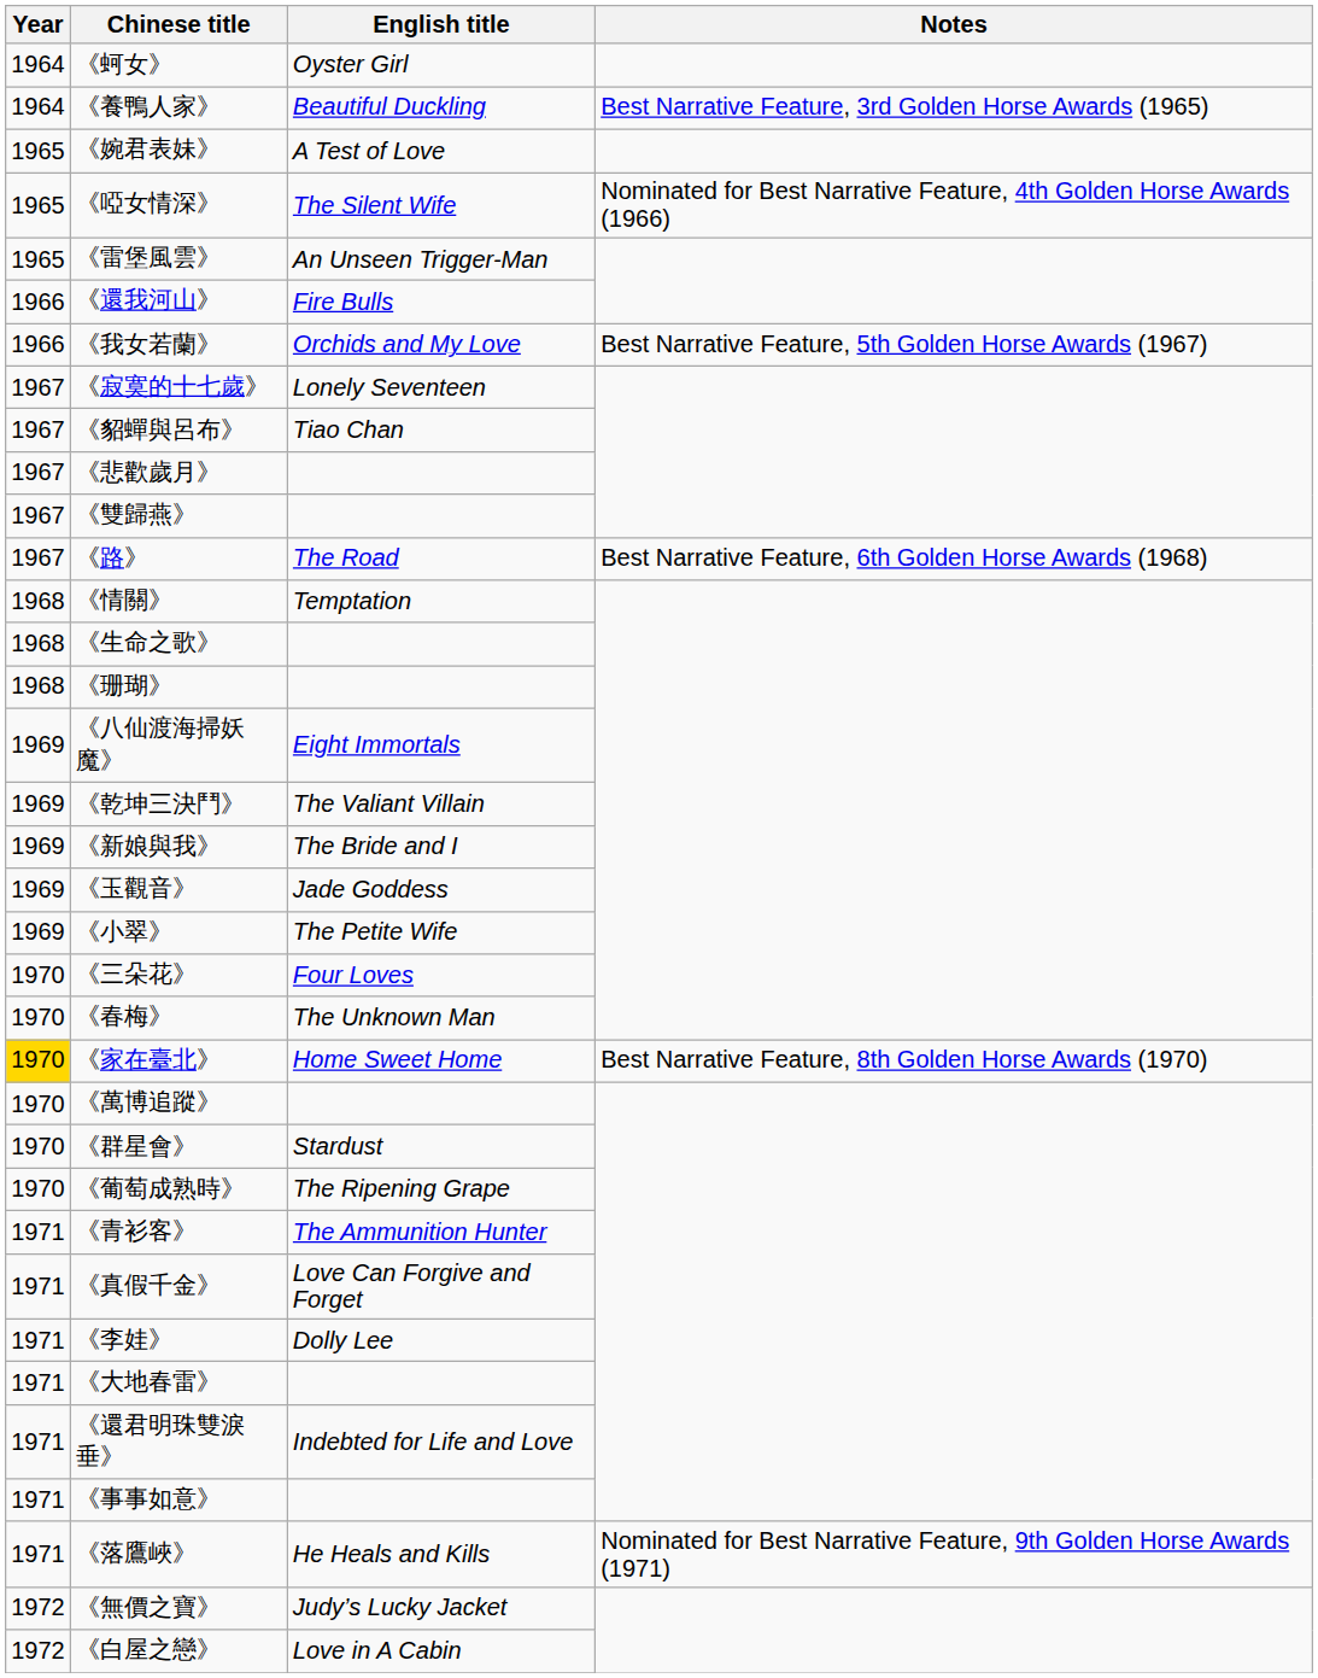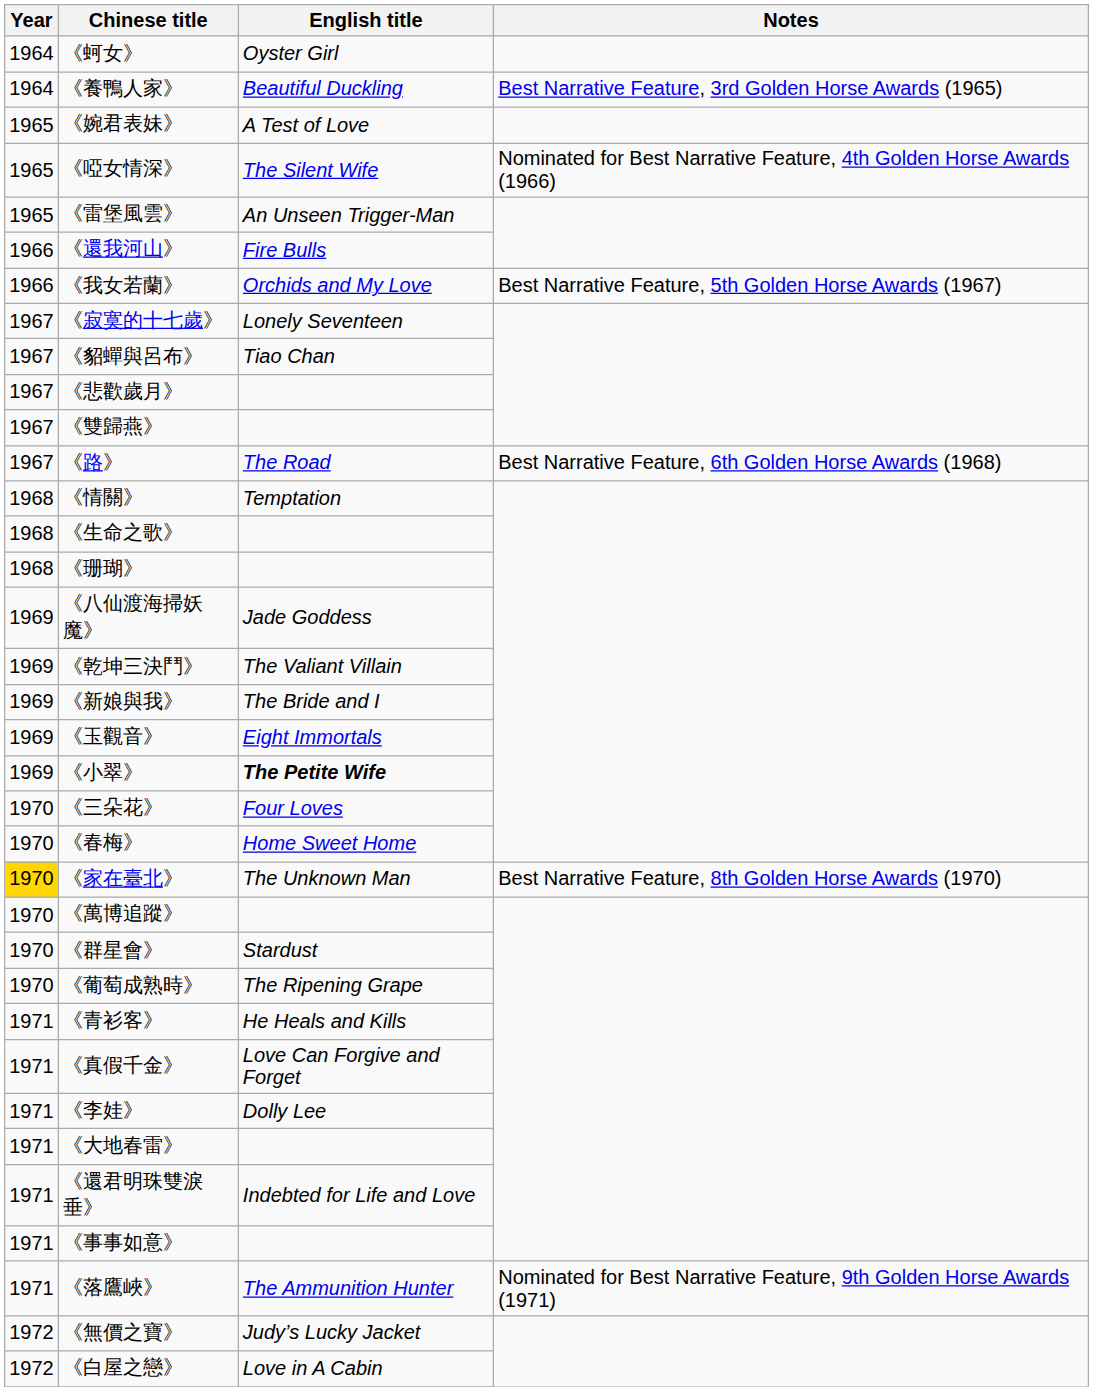《八仙渡海掃妖魔》 | English title: Eight Immortals -> Jade Goddess
《玉觀音》 | English title: Jade Goddess -> Eight Immortals
《小翠》 | English title: normal -> bold
《春梅》 | English title: The Unknown Man -> Home Sweet Home
《家在臺北》 | English title: Home Sweet Home -> The Unknown Man
《青衫客》 | English title: The Ammunition Hunter -> He Heals and Kills
《落鷹峽》 | English title: He Heals and Kills -> The Ammunition Hunter
